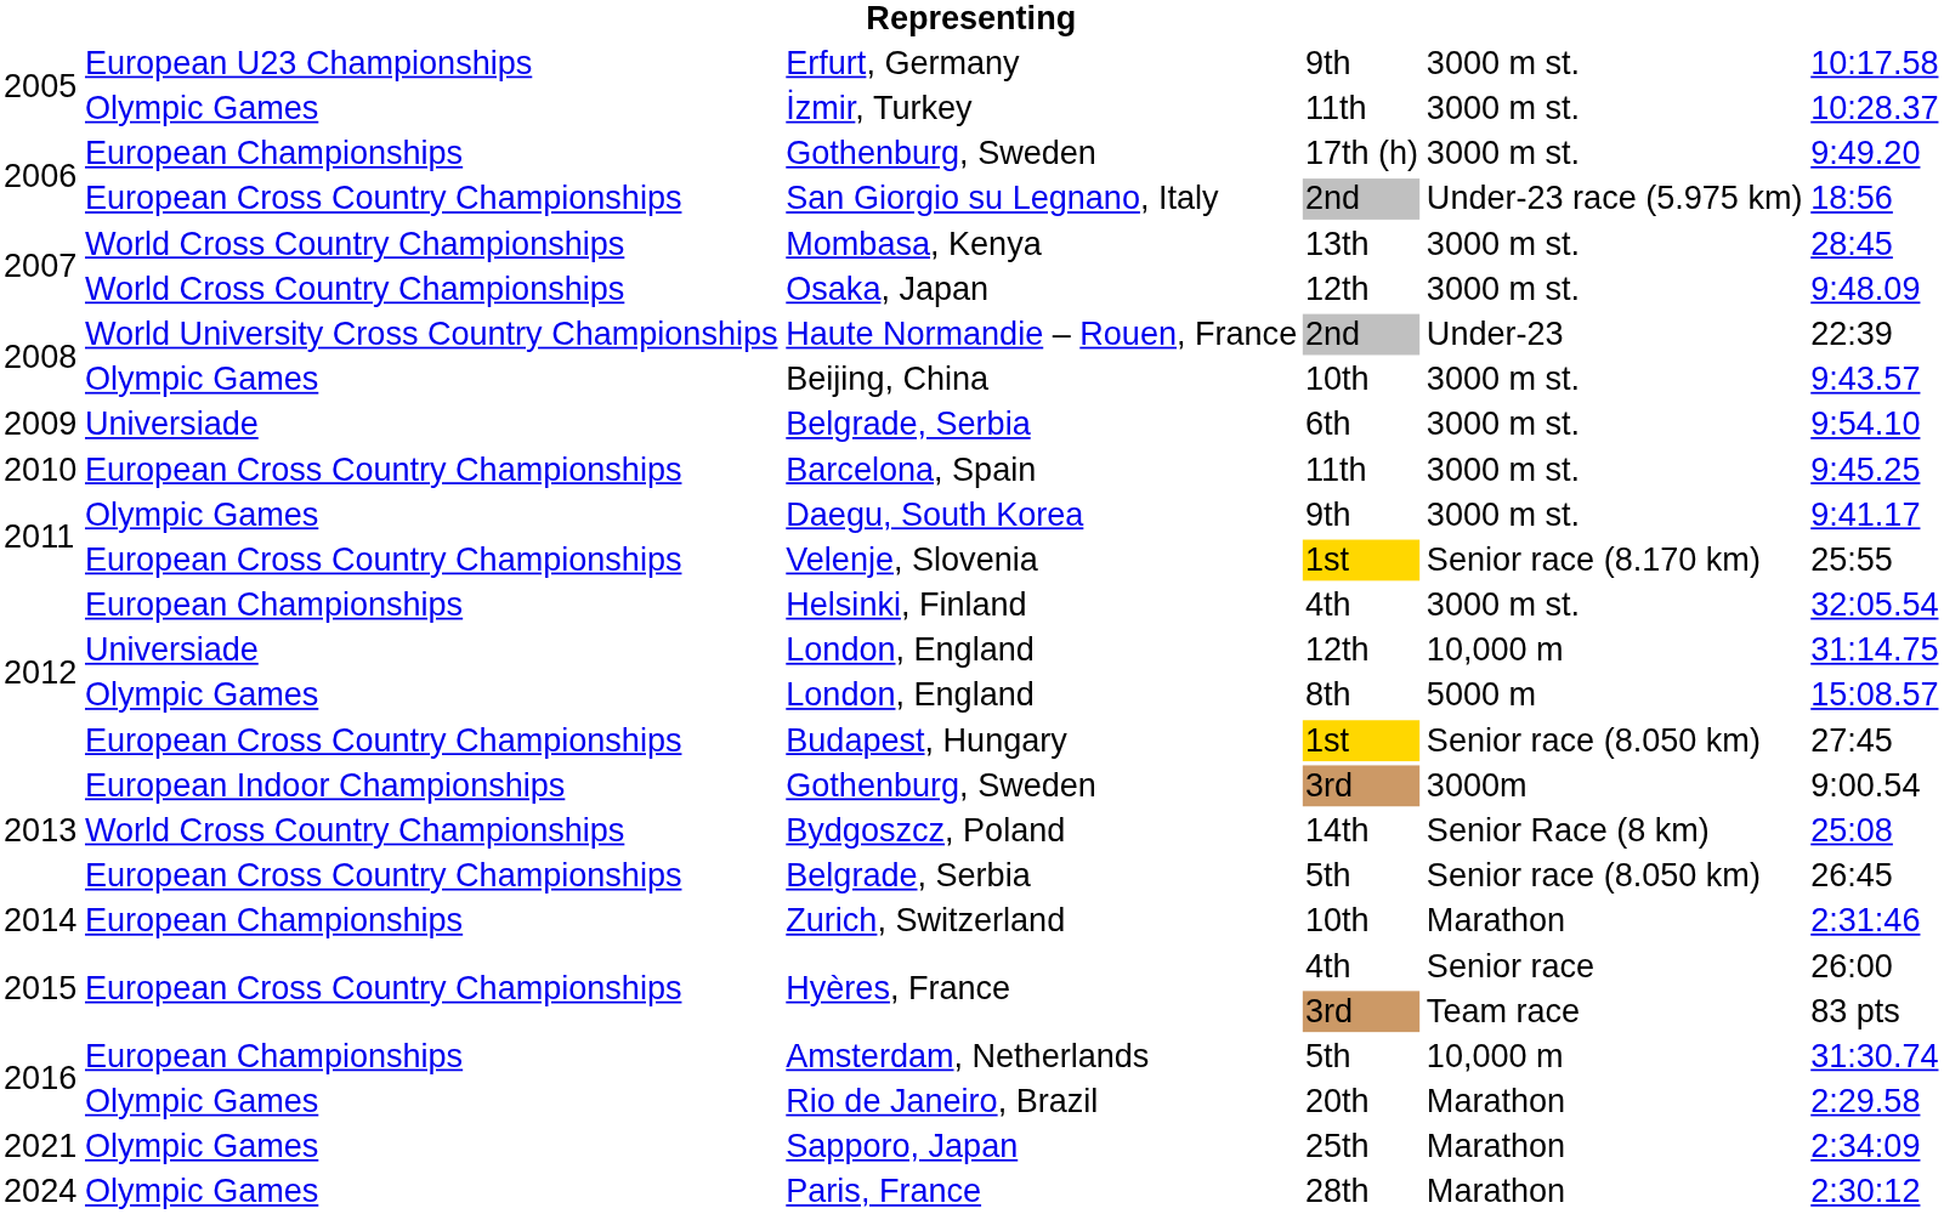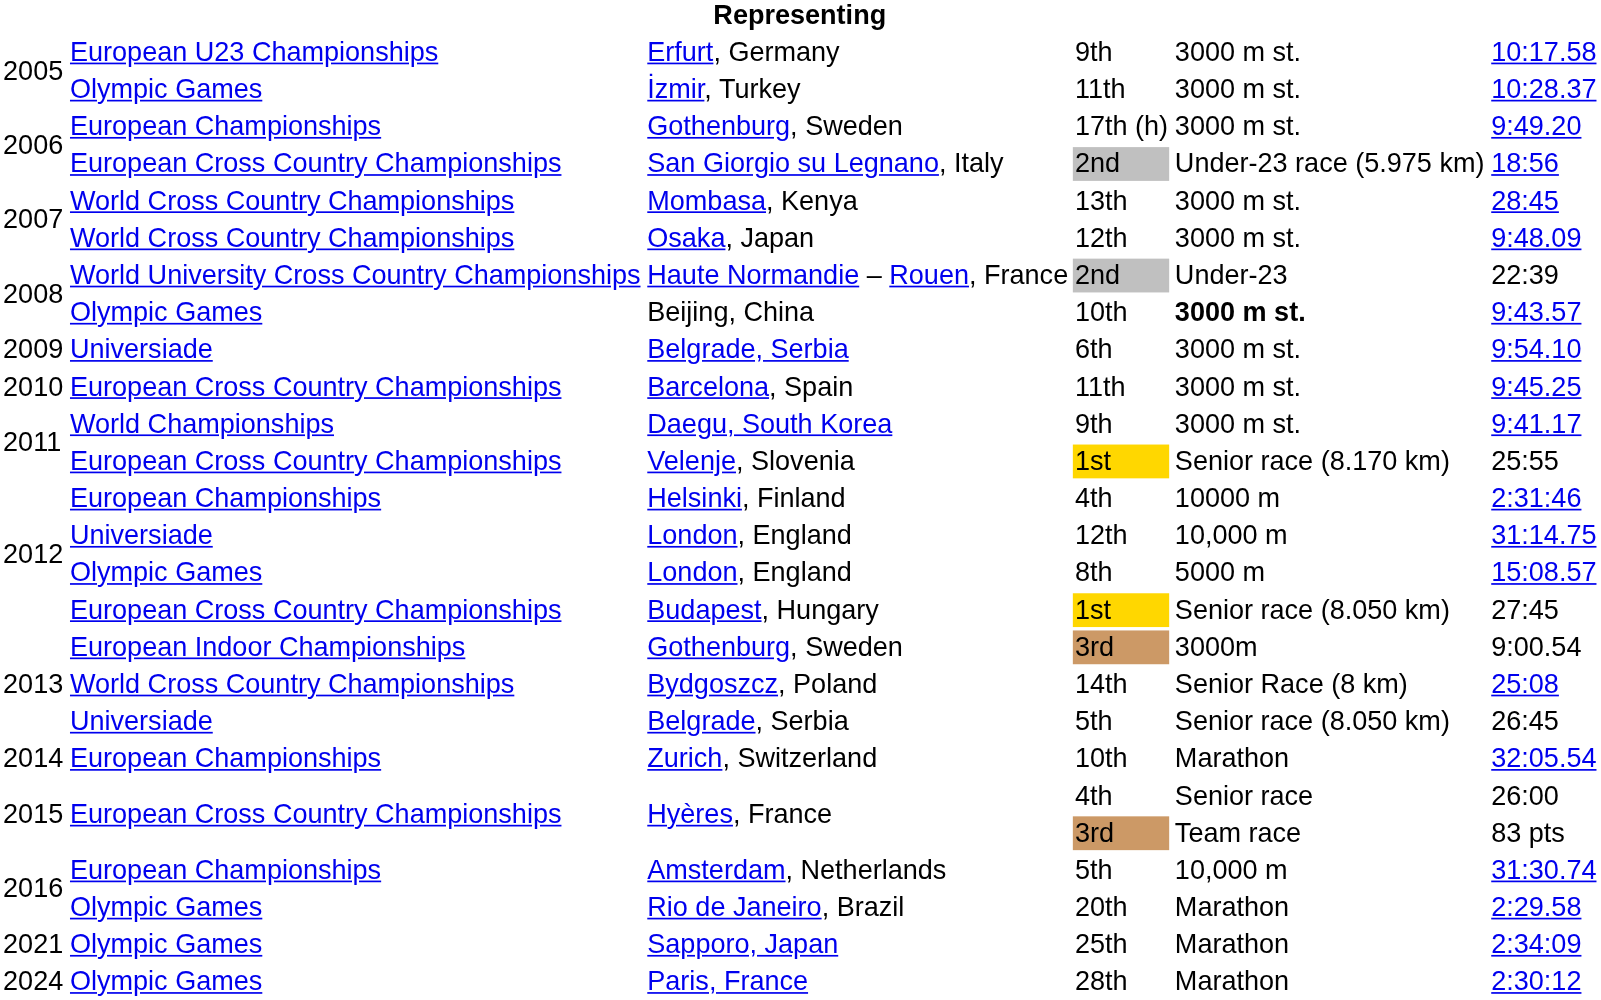Beijing, China | column 5: normal -> bold
Daegu, South Korea | column 2: Olympic Games -> World Championships
Helsinki, Finland | column 5: 3000 m st. -> 10000 m
Helsinki, Finland | column 6: 32:05.54 -> 2:31:46
Belgrade, Serbia / 5th | column 2: European Cross Country Championships -> Universiade
Zurich, Switzerland | column 6: 2:31:46 -> 32:05.54
